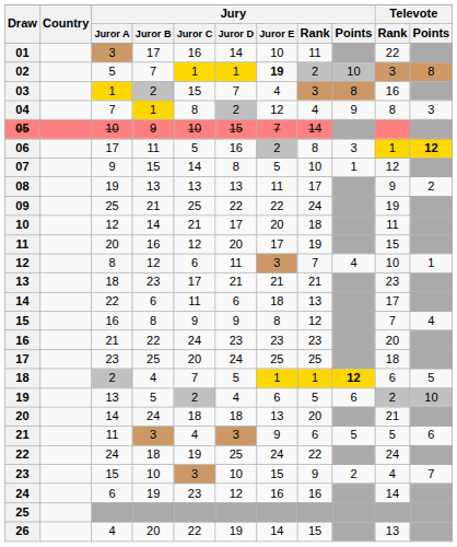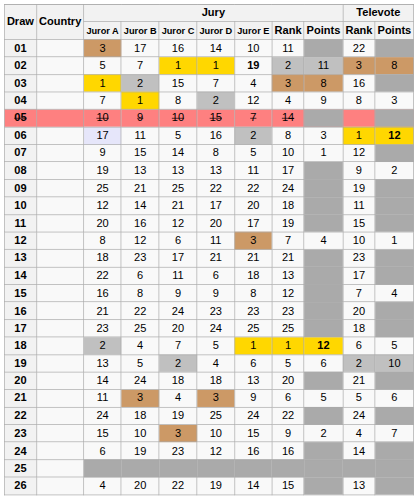02 | Jury / Points: 10 -> 11
06 | Jury / Juror A: no background -> lavender background
